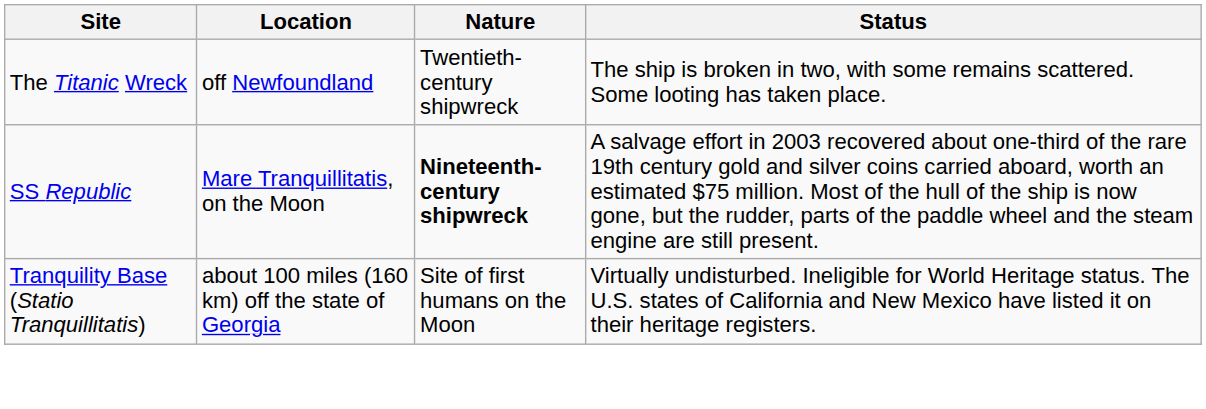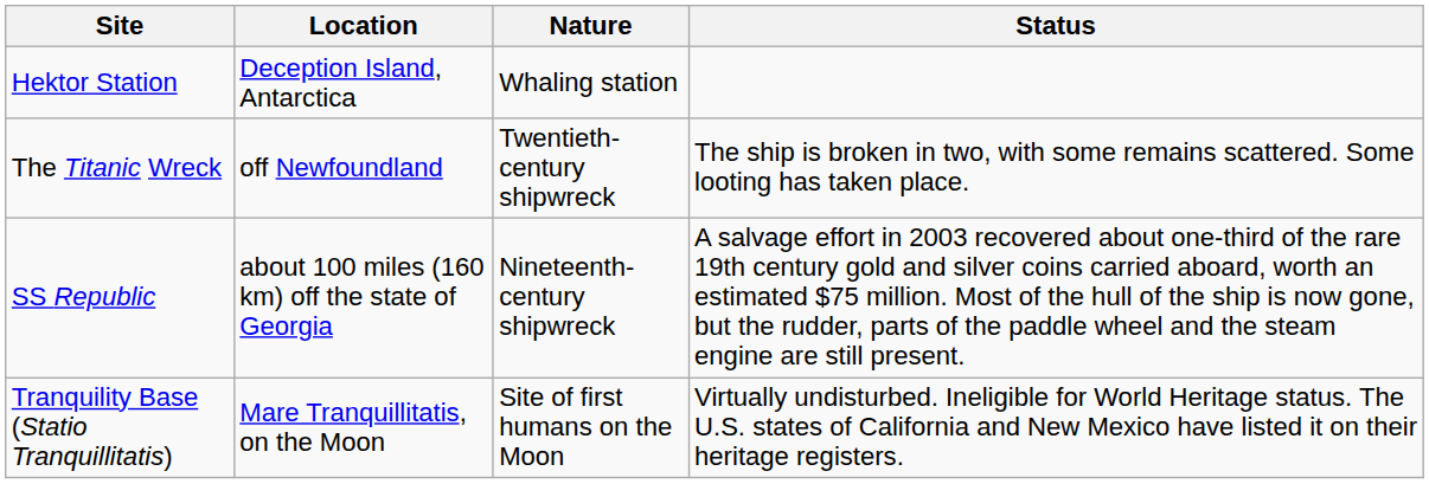+ row: Hektor Station | Deception Island, Antarctica | Whaling station
SS Republic | Location: Mare Tranquillitatis, on the Moon -> about 100 miles (160 km) off the state of Georgia
SS Republic | Nature: bold -> normal
Tranquility Base (Statio Tranquillitatis) | Location: about 100 miles (160 km) off the state of Georgia -> Mare Tranquillitatis, on the Moon
